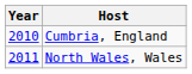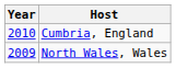North Wales, Wales | Year: 2011 -> 2009
